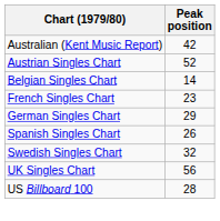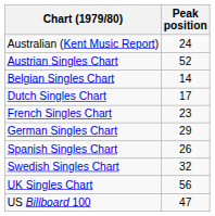Australian (Kent Music Report) | Peak position: 42 -> 24
+ row: Dutch Singles Chart | 17
US Billboard 100 | Peak position: 28 -> 47
